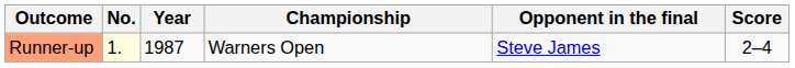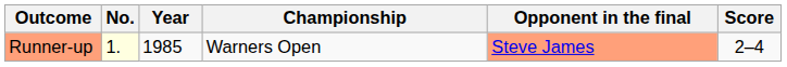Runner-up | Year: 1987 -> 1985
Runner-up | Opponent in the final: no background -> lightsalmon background
